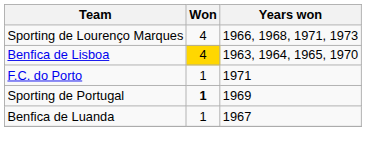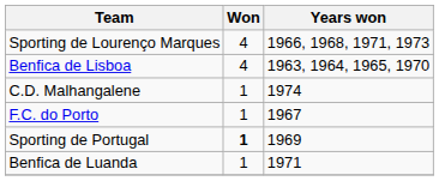Benfica de Lisboa | Won: gold background -> no background
+ row: C.D. Malhangalene | 1 | 1974
F.C. do Porto | Years won: 1971 -> 1967
Benfica de Luanda | Years won: 1967 -> 1971
